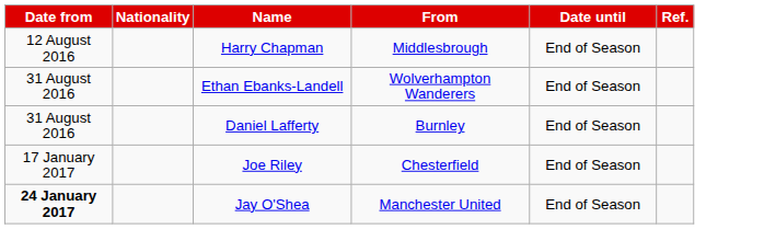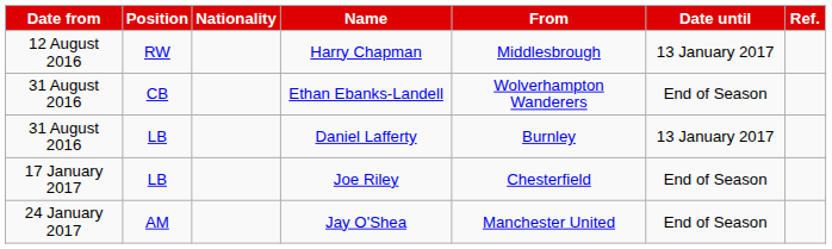+ column: Position | RW | CB | LB | LB | AM
Harry Chapman | Date until: End of Season -> 13 January 2017
Daniel Lafferty | Date until: End of Season -> 13 January 2017
Jay O'Shea | Date from: bold -> normal
